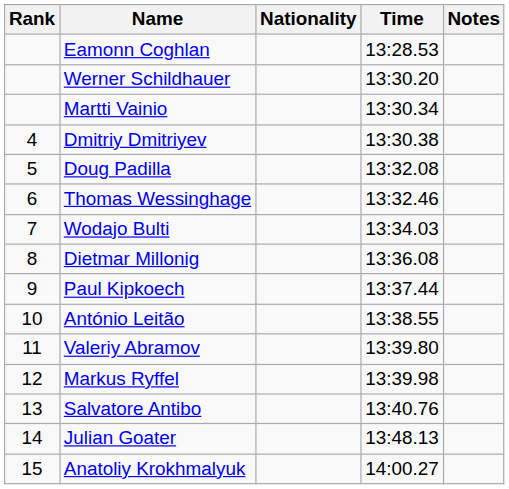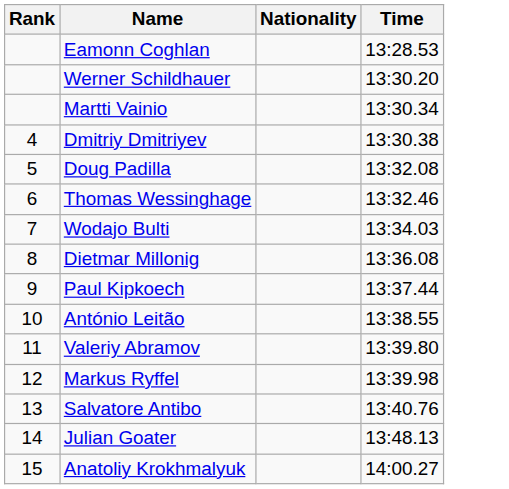- column: Notes
